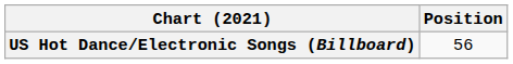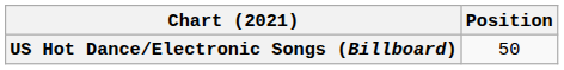US Hot Dance/Electronic Songs (Billboard) | Position: 56 -> 50
